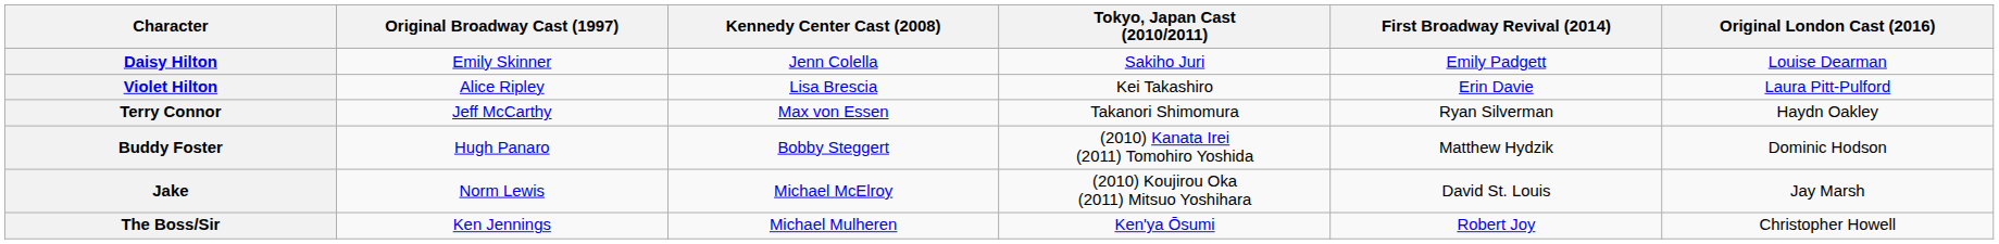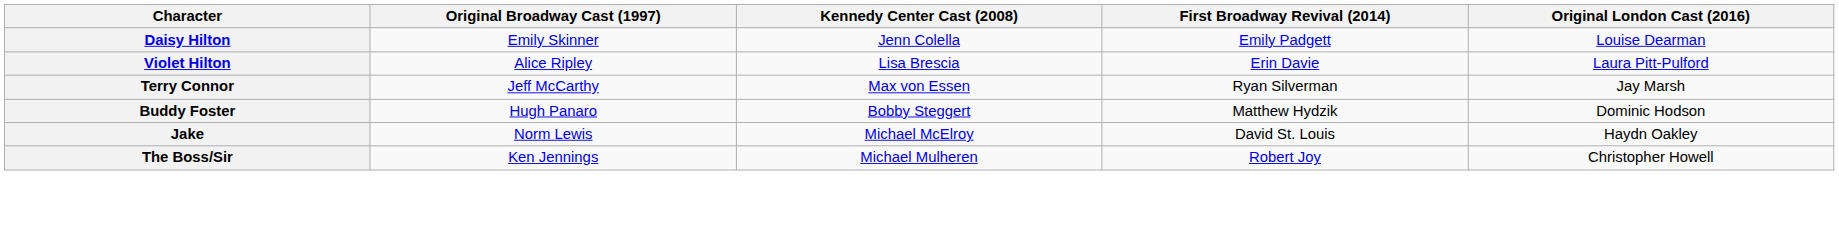- column: Tokyo, Japan Cast (2010/2011) | Sakiho Juri | Kei Takashiro | Takanori Shimomura | (2010) Kanata Irei (2011) Tomohiro Yoshida | (2010) Koujirou Oka (2011) Mitsuo Yoshihara | Ken'ya Ōsumi
Terry Connor | Original London Cast (2016): Haydn Oakley -> Jay Marsh
Jake | Original London Cast (2016): Jay Marsh -> Haydn Oakley
